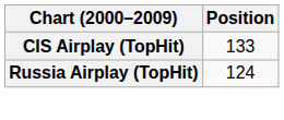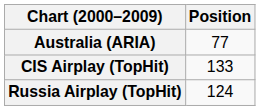+ row: Australia (ARIA) | 77
